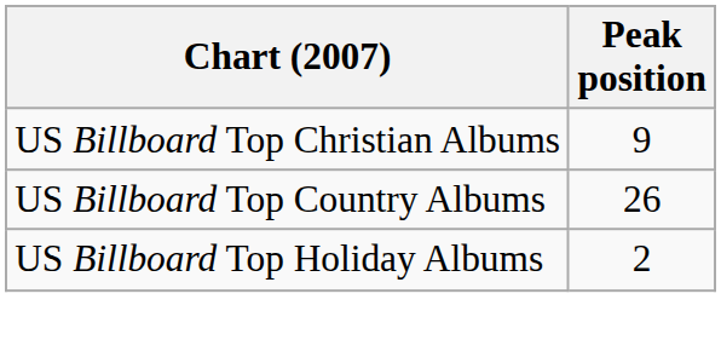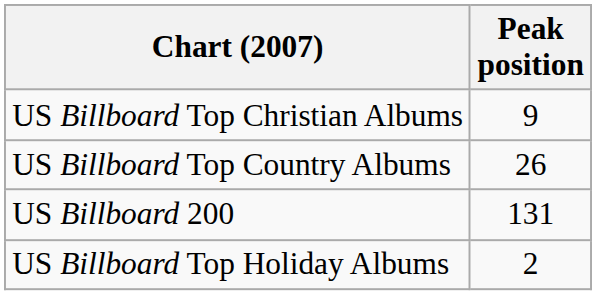+ row: US Billboard 200 | 131
